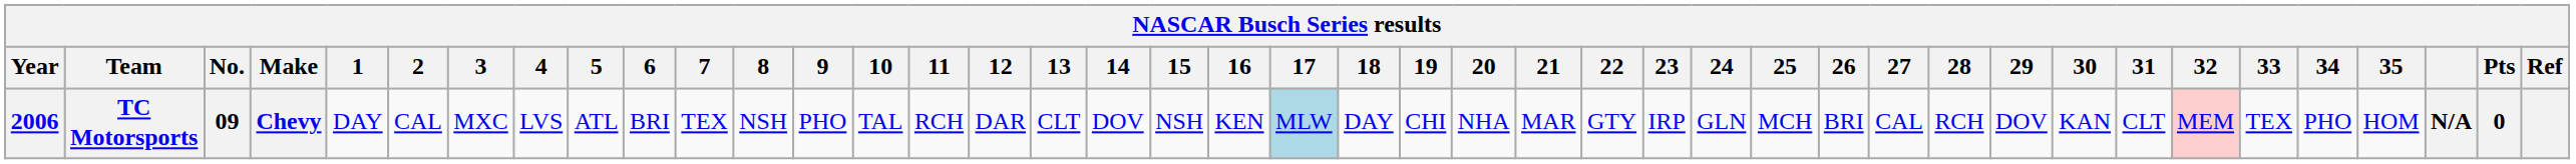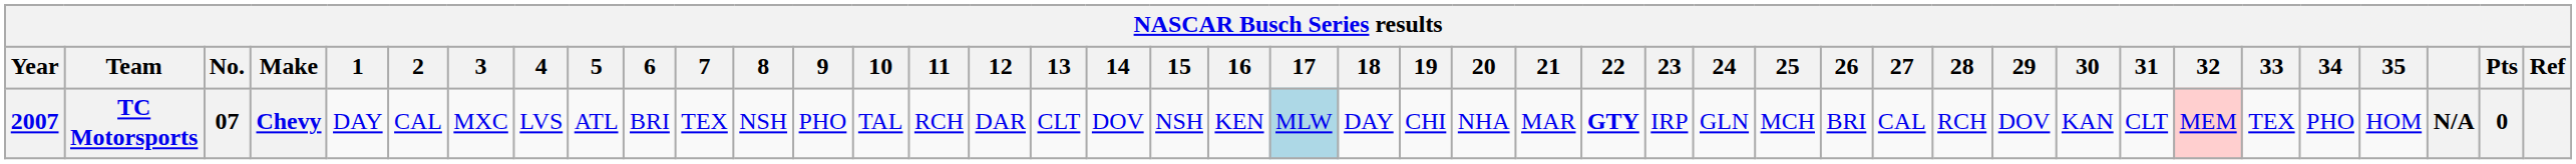TC Motorsports | Year: 2006 -> 2007
TC Motorsports | No.: 09 -> 07
TC Motorsports | 22: normal -> bold
